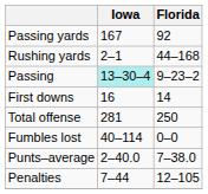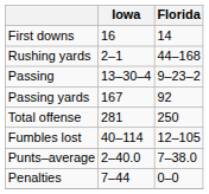rows swapped: First downs <-> Passing yards
Passing | Iowa: paleturquoise background -> no background
Fumbles lost | Florida: 0–0 -> 12–105
Penalties | Florida: 12–105 -> 0–0
